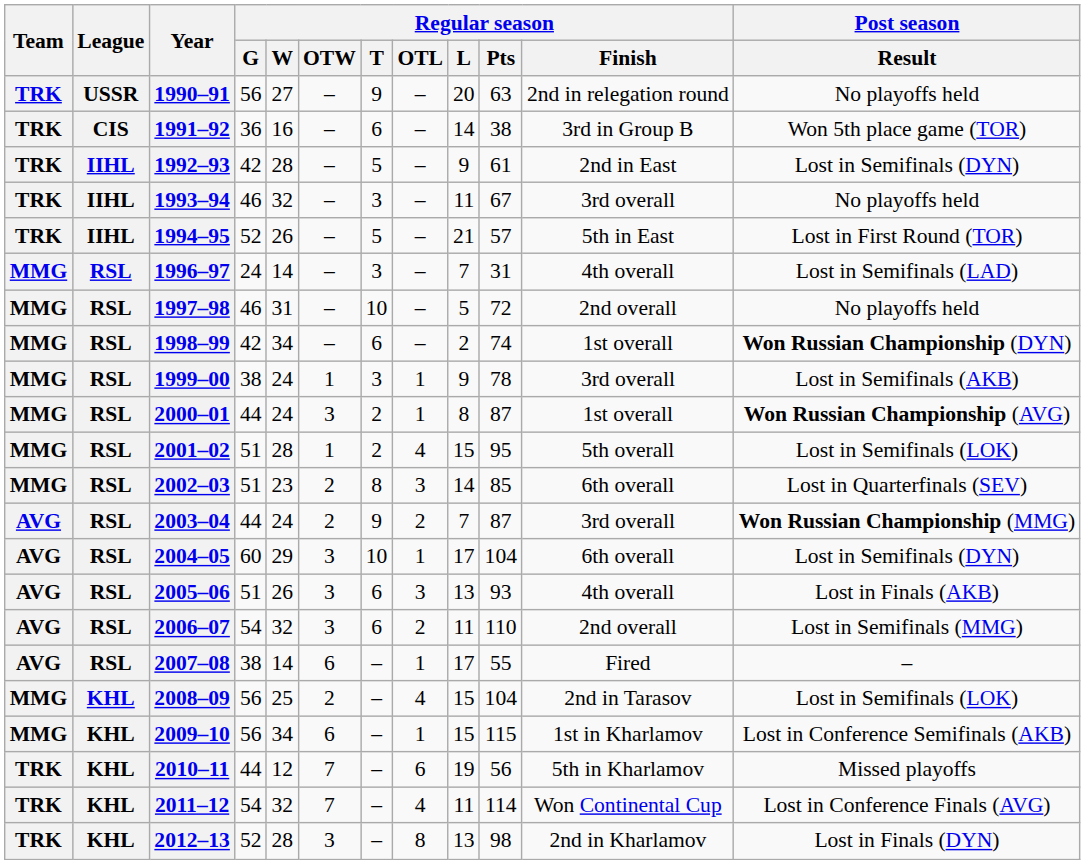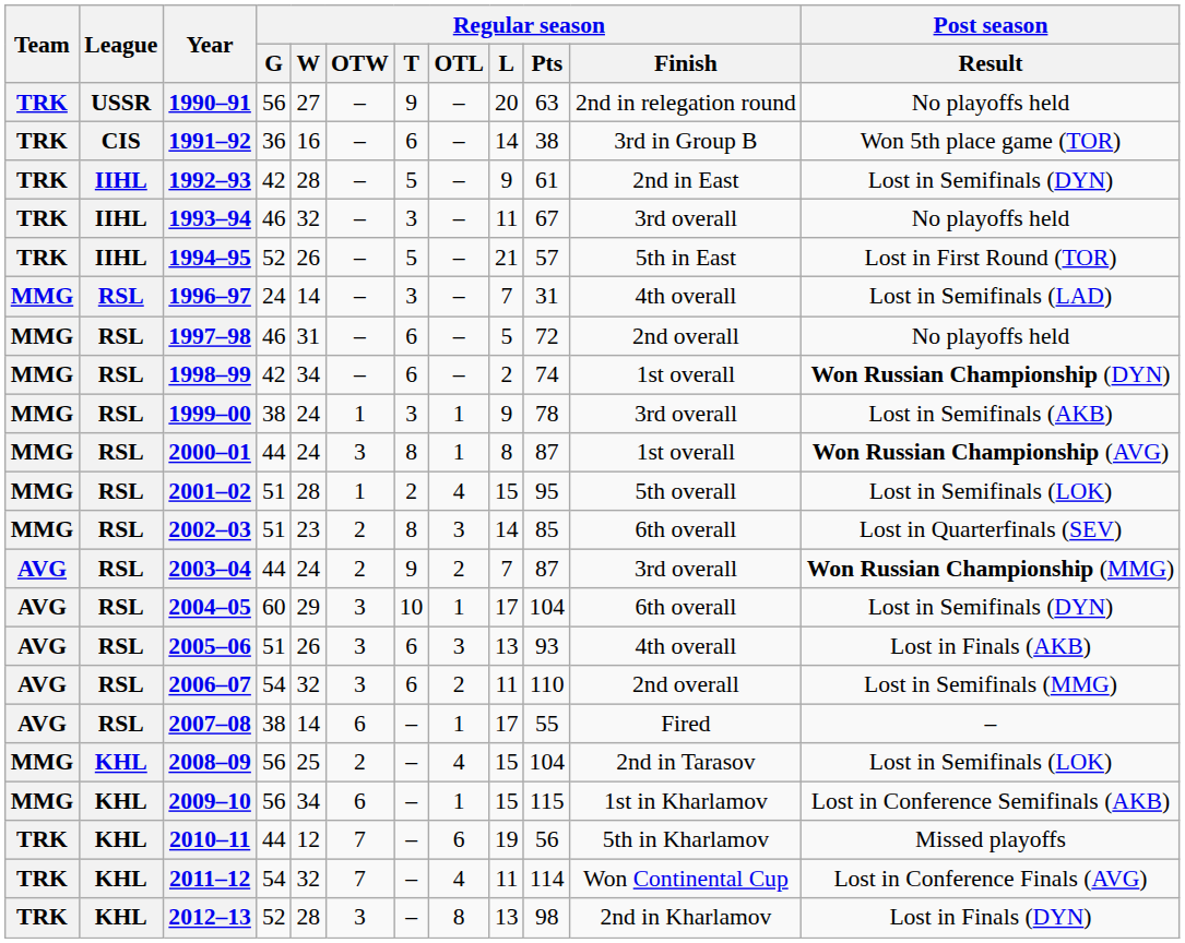1997–98 | Regular season / T: 10 -> 6
2000–01 | Regular season / T: 2 -> 8
